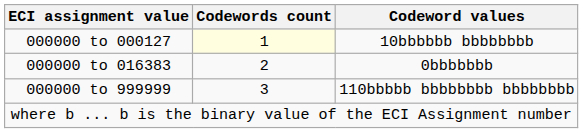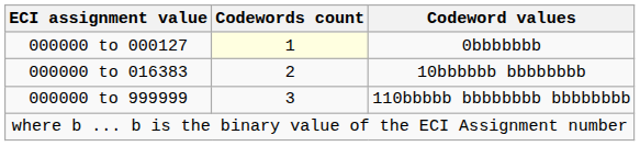000000 to 000127 | Codeword values: 10bbbbbb bbbbbbbb -> 0bbbbbbb
000000 to 016383 | Codeword values: 0bbbbbbb -> 10bbbbbb bbbbbbbb
